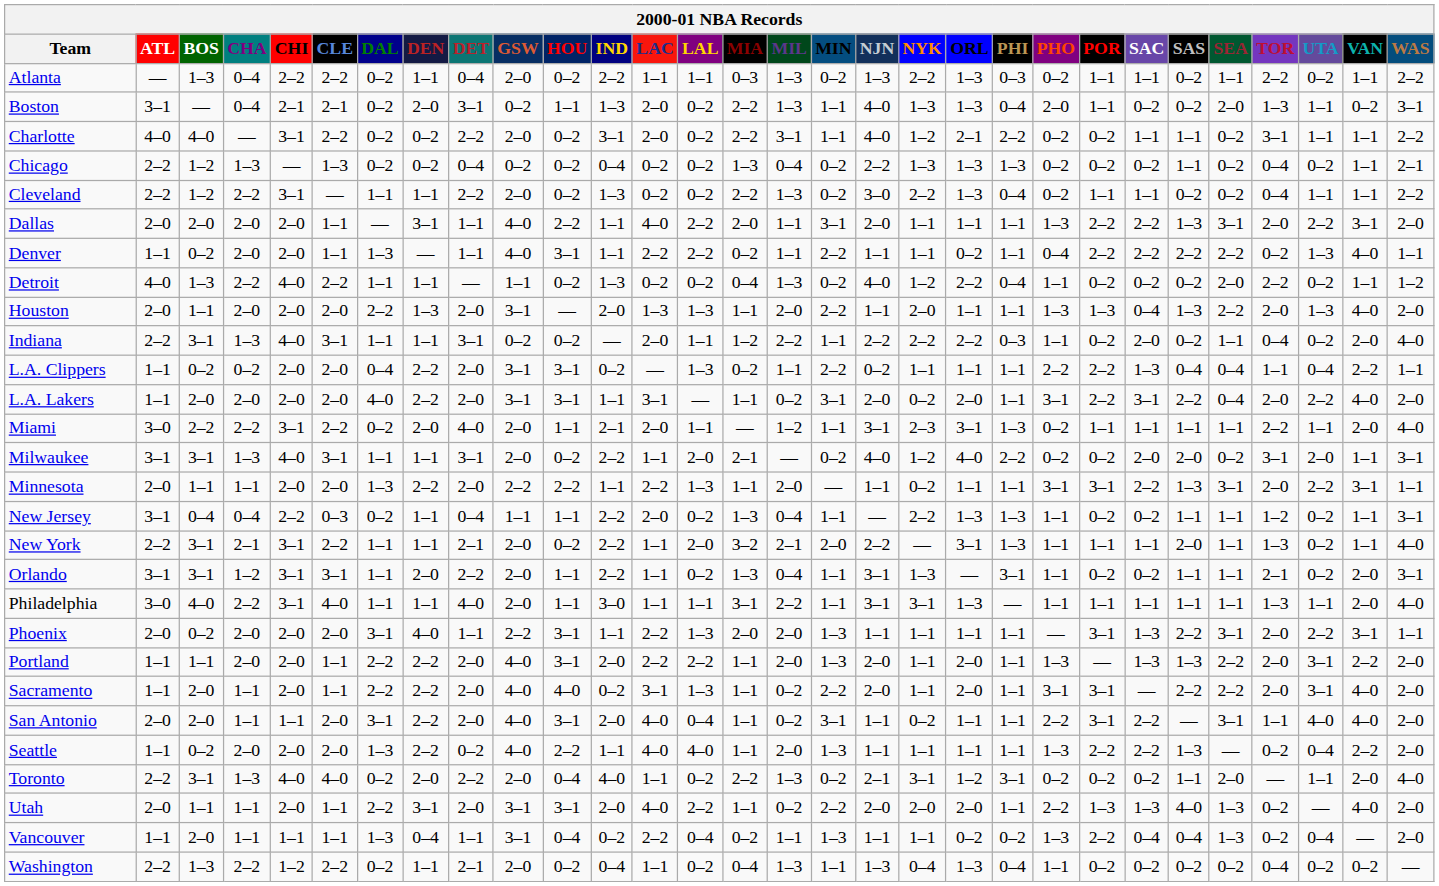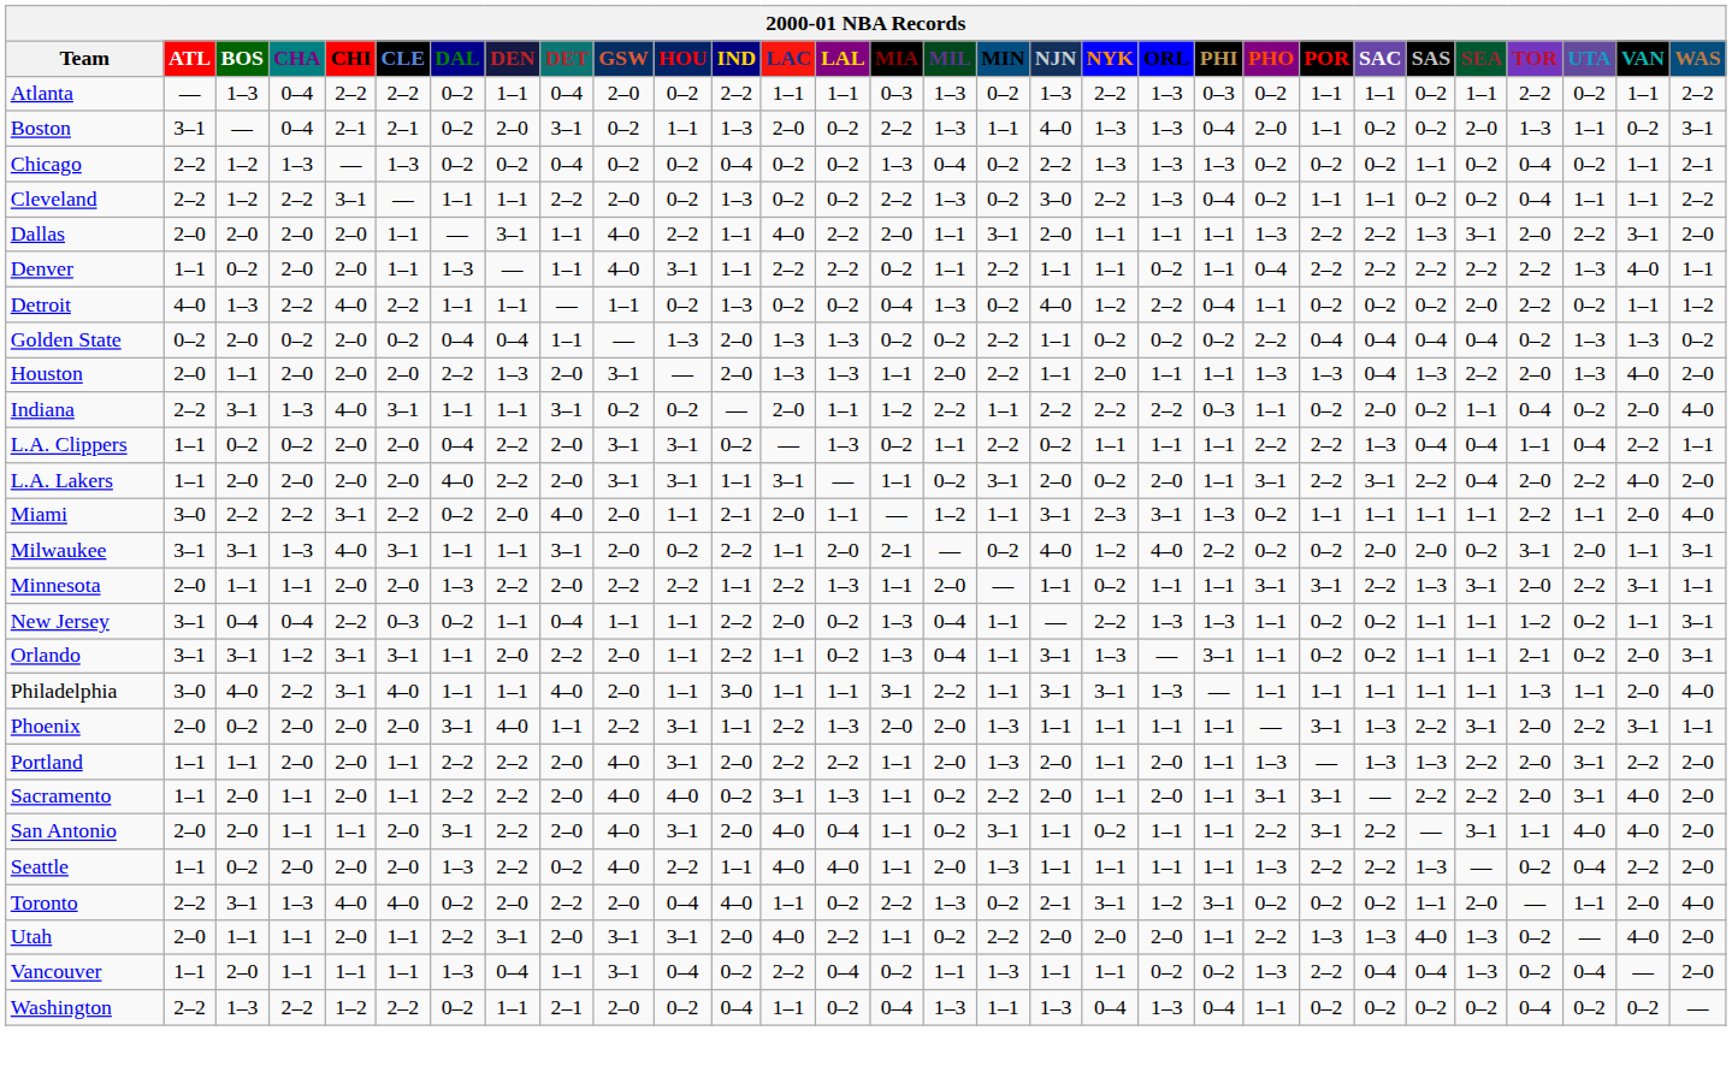- row: Charlotte | 4–0 | 4–0 | — | 3–1 | 2–2 | 0–2 | 0–2 | 2–2 | 2–0 | 0–2 | 3–1 | 2–0 | 0–2 | 2–2 | 3–1 | 1–1 | 4–0 | 1–2 | 2–1 | 2–2 | 0–2 | 0–2 | 1–1 | 1–1 | 0–2 | 3–1 | 1–1 | 1–1 | 2–2
Denver | TOR: 0–2 -> 2–2
+ row: Golden State | 0–2 | 2–0 | 0–2 | 2–0 | 0–2 | 0–4 | 0–4 | 1–1 | — | 1–3 | 2–0 | 1–3 | 1–3 | 0–2 | 0–2 | 2–2 | 1–1 | 0–2 | 0–2 | 0–2 | 2–2 | 0–4 | 0–4 | 0–4 | 0–4 | 0–2 | 1–3 | 1–3 | 0–2
- row: New York | 2–2 | 3–1 | 2–1 | 3–1 | 2–2 | 1–1 | 1–1 | 2–1 | 2–0 | 0–2 | 2–2 | 1–1 | 2–0 | 3–2 | 2–1 | 2–0 | 2–2 | — | 3–1 | 1–3 | 1–1 | 1–1 | 1–1 | 2–0 | 1–1 | 1–3 | 0–2 | 1–1 | 4–0
